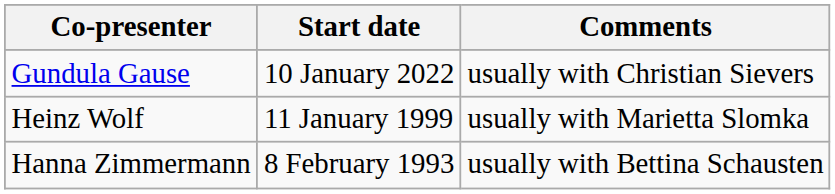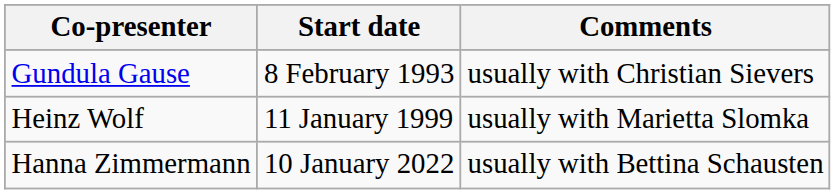Gundula Gause | Start date: 10 January 2022 -> 8 February 1993
Hanna Zimmermann | Start date: 8 February 1993 -> 10 January 2022
